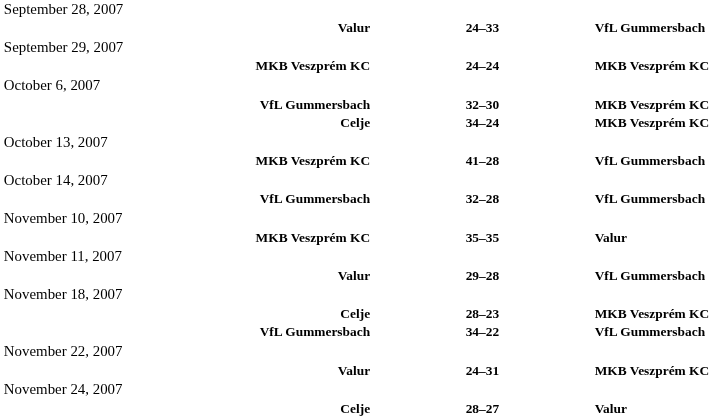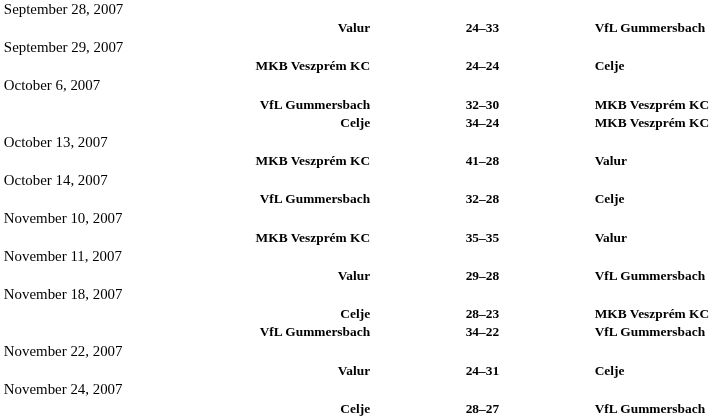MKB Veszprém KC / 24–24 | column 3: MKB Veszprém KC -> Celje
MKB Veszprém KC / 41–28 | column 3: VfL Gummersbach -> Valur
VfL Gummersbach / 32–28 | column 3: VfL Gummersbach -> Celje
Valur / 24–31 | column 3: MKB Veszprém KC -> Celje
Celje / 28–27 | column 3: Valur -> VfL Gummersbach
